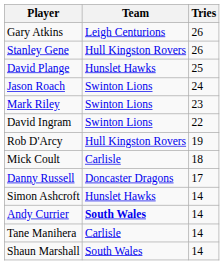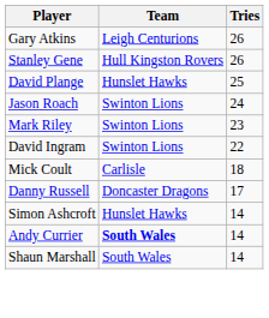- row: Rob D'Arcy | Hull Kingston Rovers | 19
- row: Tane Manihera | Carlisle | 14
